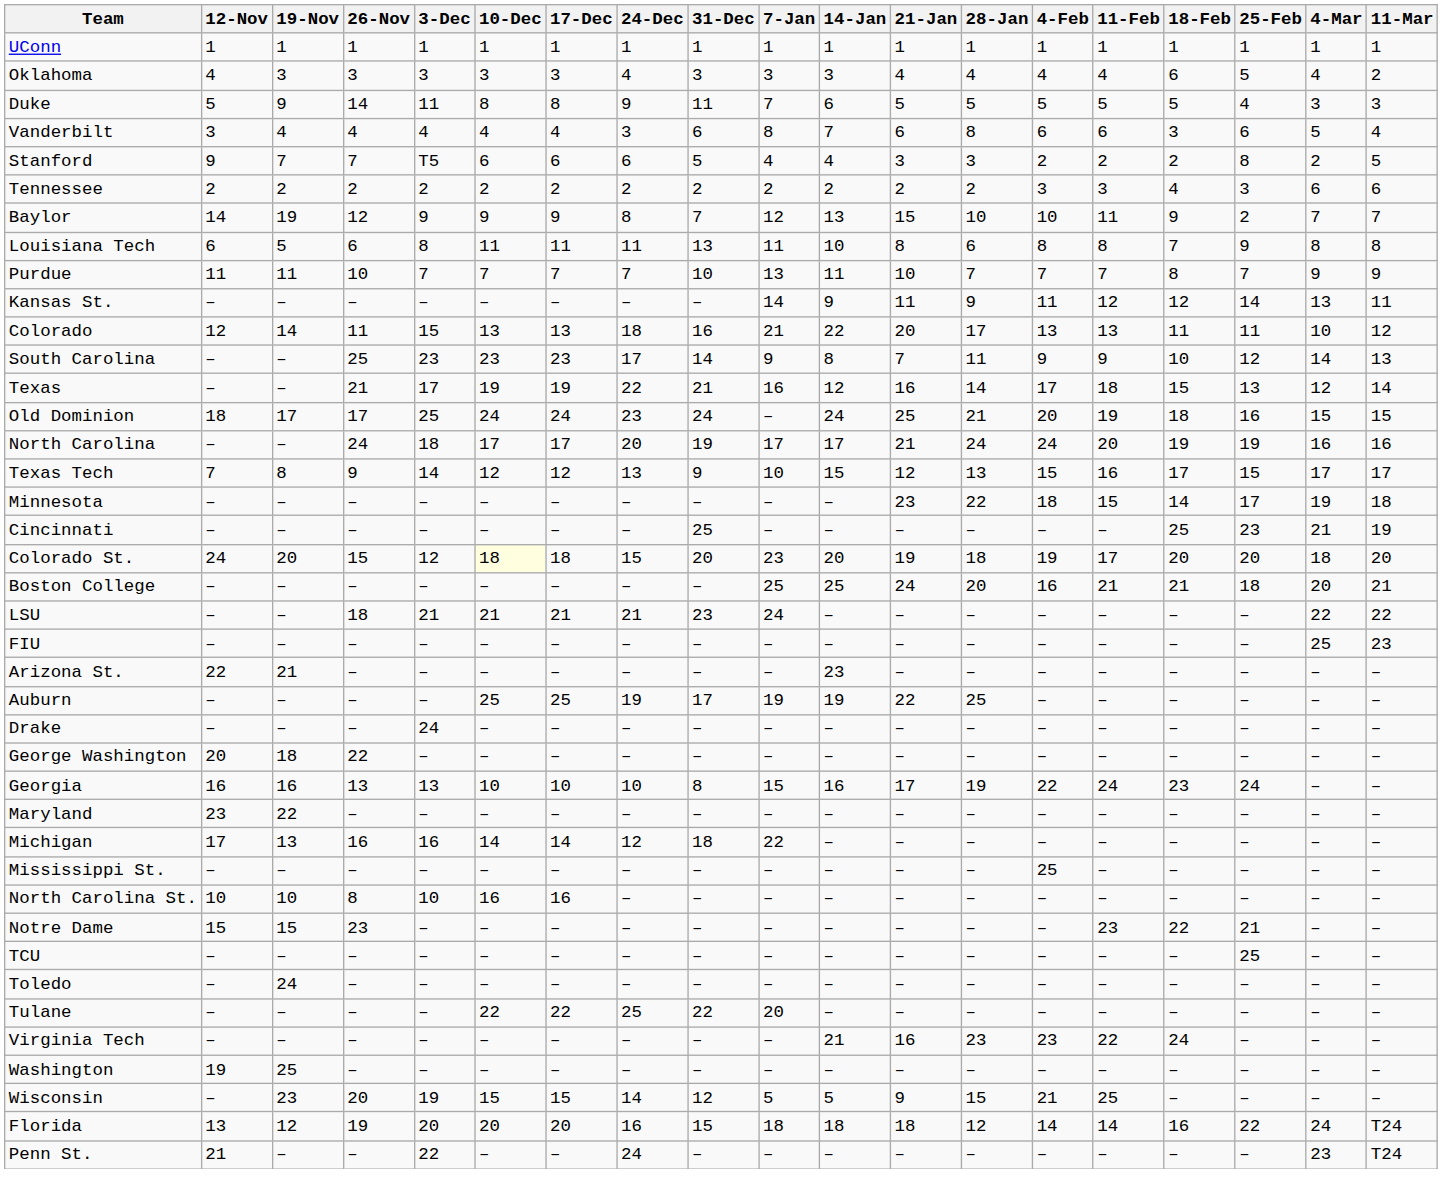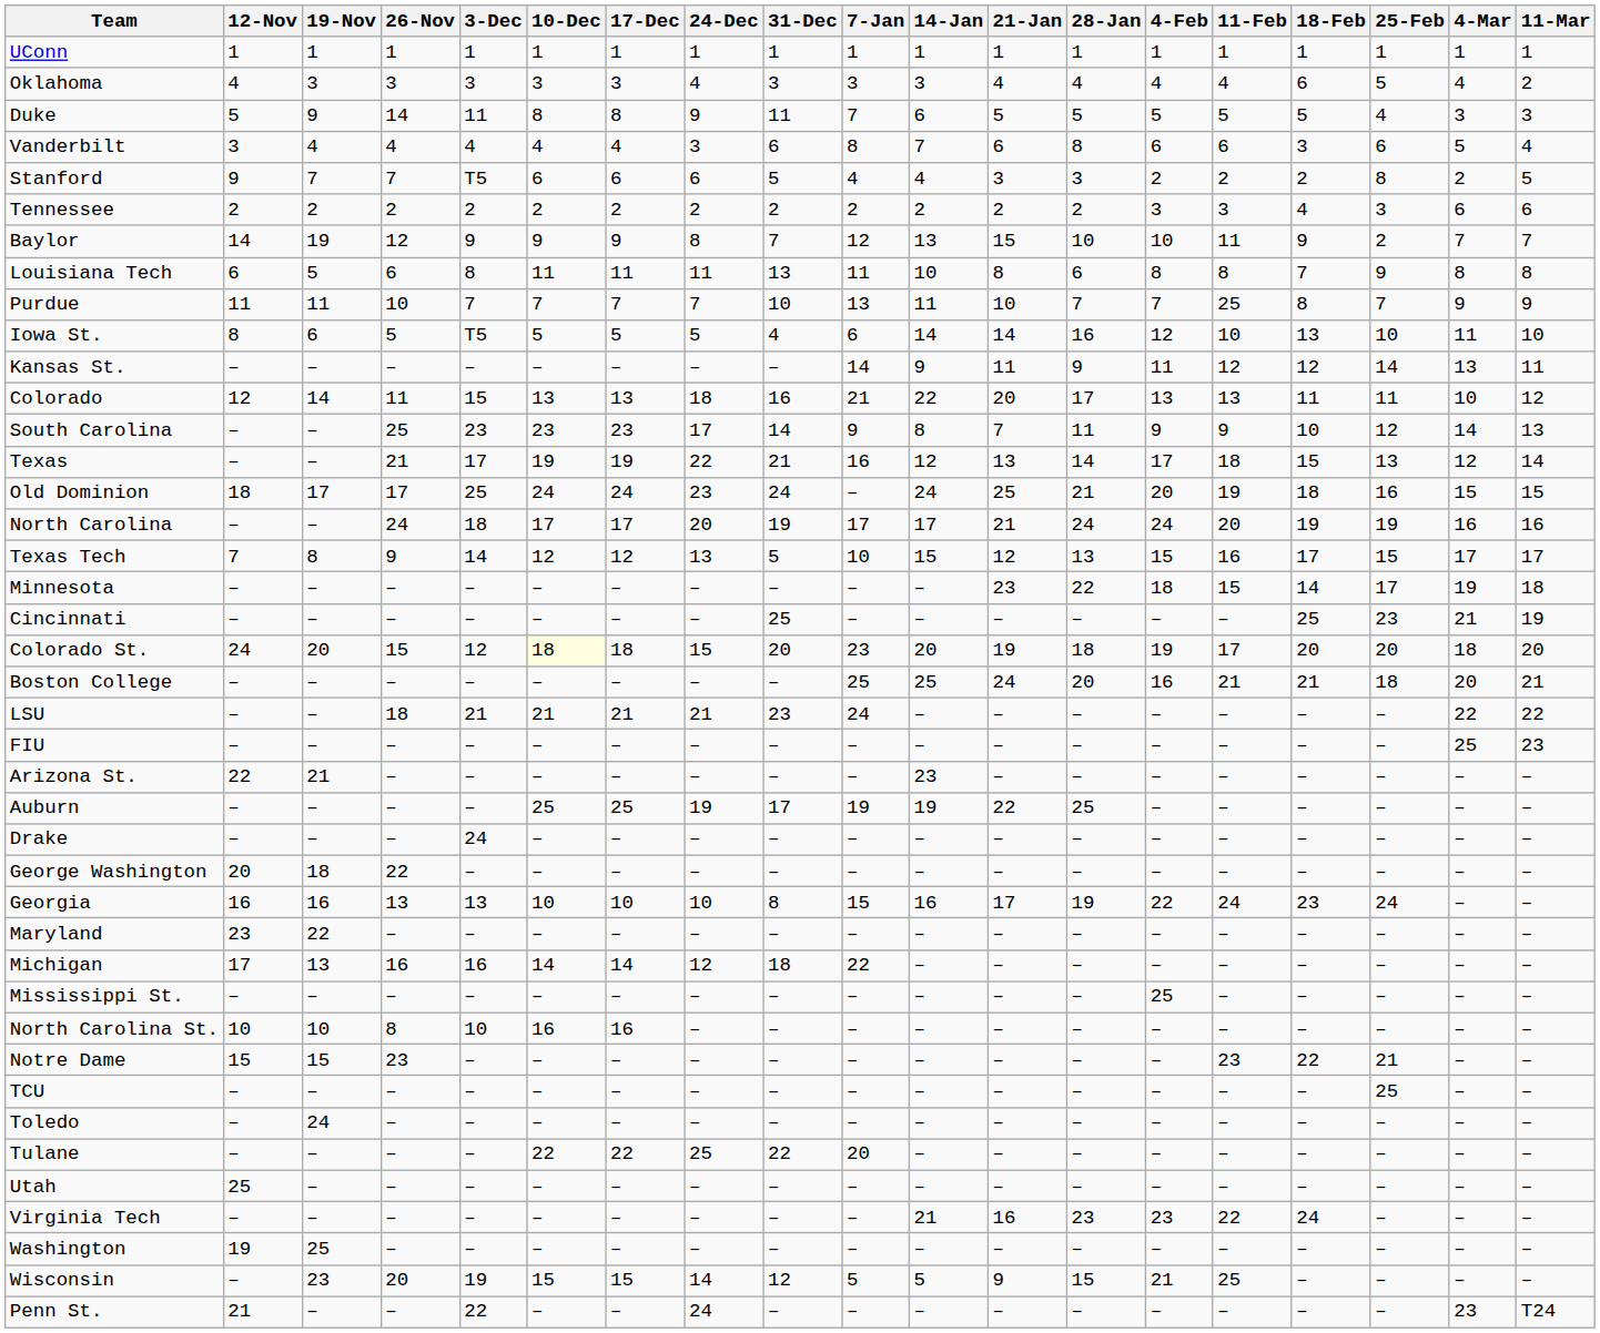Purdue | 11-Feb: 7 -> 25
+ row: Iowa St. | 8 | 6 | 5 | T5 | 5 | 5 | 5 | 4 | 6 | 14 | 14 | 16 | 12 | 10 | 13 | 10 | 11 | 10
Texas | 21-Jan: 16 -> 13
Texas Tech | 31-Dec: 9 -> 5
+ row: Utah | 25 | – | – | – | – | – | – | – | – | – | – | – | – | – | – | – | – | –
- row: Florida | 13 | 12 | 19 | 20 | 20 | 20 | 16 | 15 | 18 | 18 | 18 | 12 | 14 | 14 | 16 | 22 | 24 | T24
